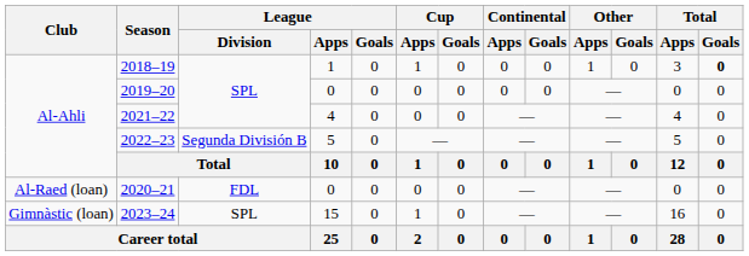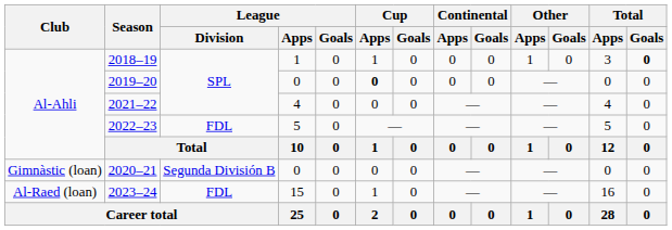2019–20 | Cup / Apps: normal -> bold
2022–23 | League / Division: Segunda División B -> FDL
2020–21 | Club: Al-Raed (loan) -> Gimnàstic (loan)
2020–21 | League / Division: FDL -> Segunda División B
2023–24 | Club: Gimnàstic (loan) -> Al-Raed (loan)
2023–24 | League / Division: SPL -> FDL
